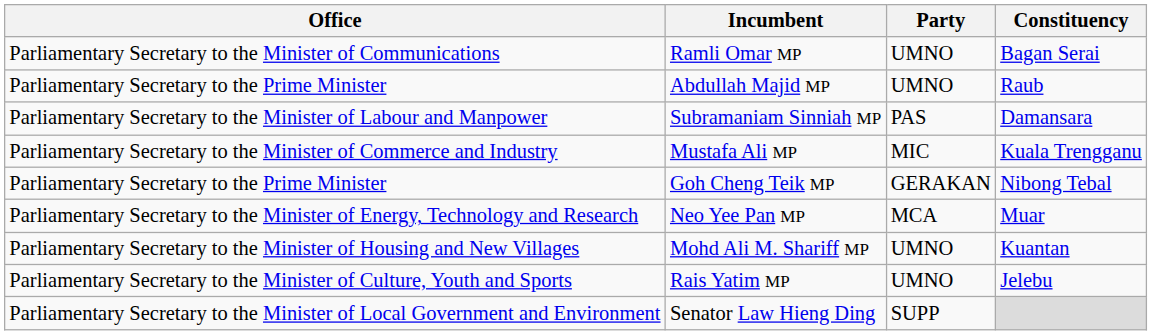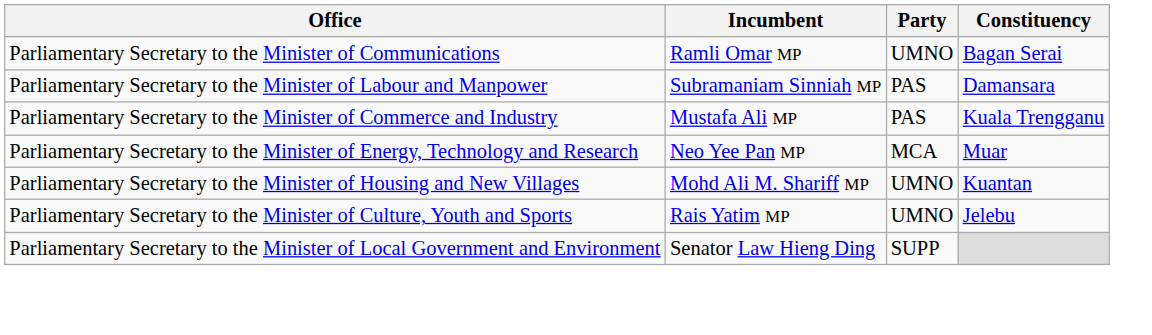- row: Parliamentary Secretary to the Prime Minister | Abdullah Majid MP | UMNO | Raub
Mustafa Ali MP | Party: MIC -> PAS
- row: Parliamentary Secretary to the Prime Minister | Goh Cheng Teik MP | GERAKAN | Nibong Tebal
